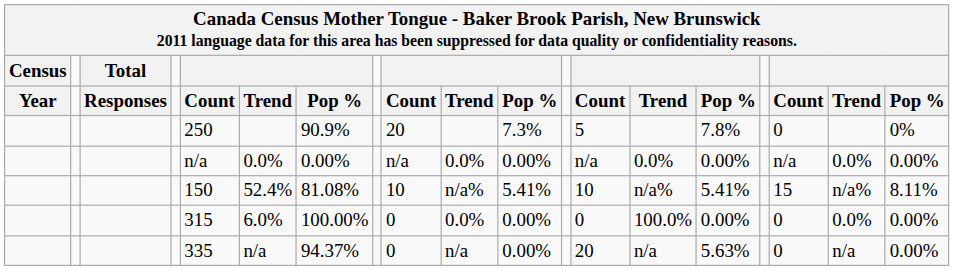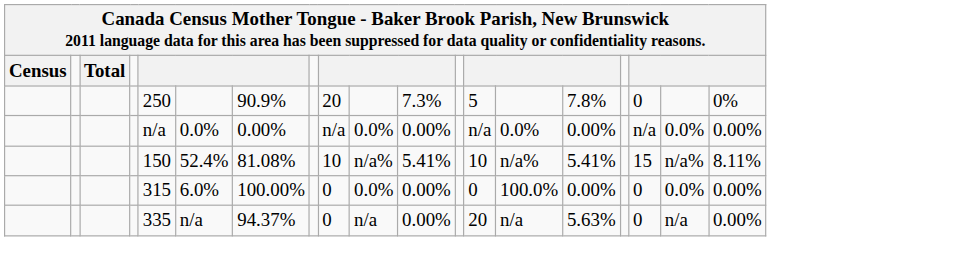- row: Year | Responses | Count | Trend | Pop % | Count | Trend | Pop % | Count | Trend | Pop % | Count | Trend | Pop %
